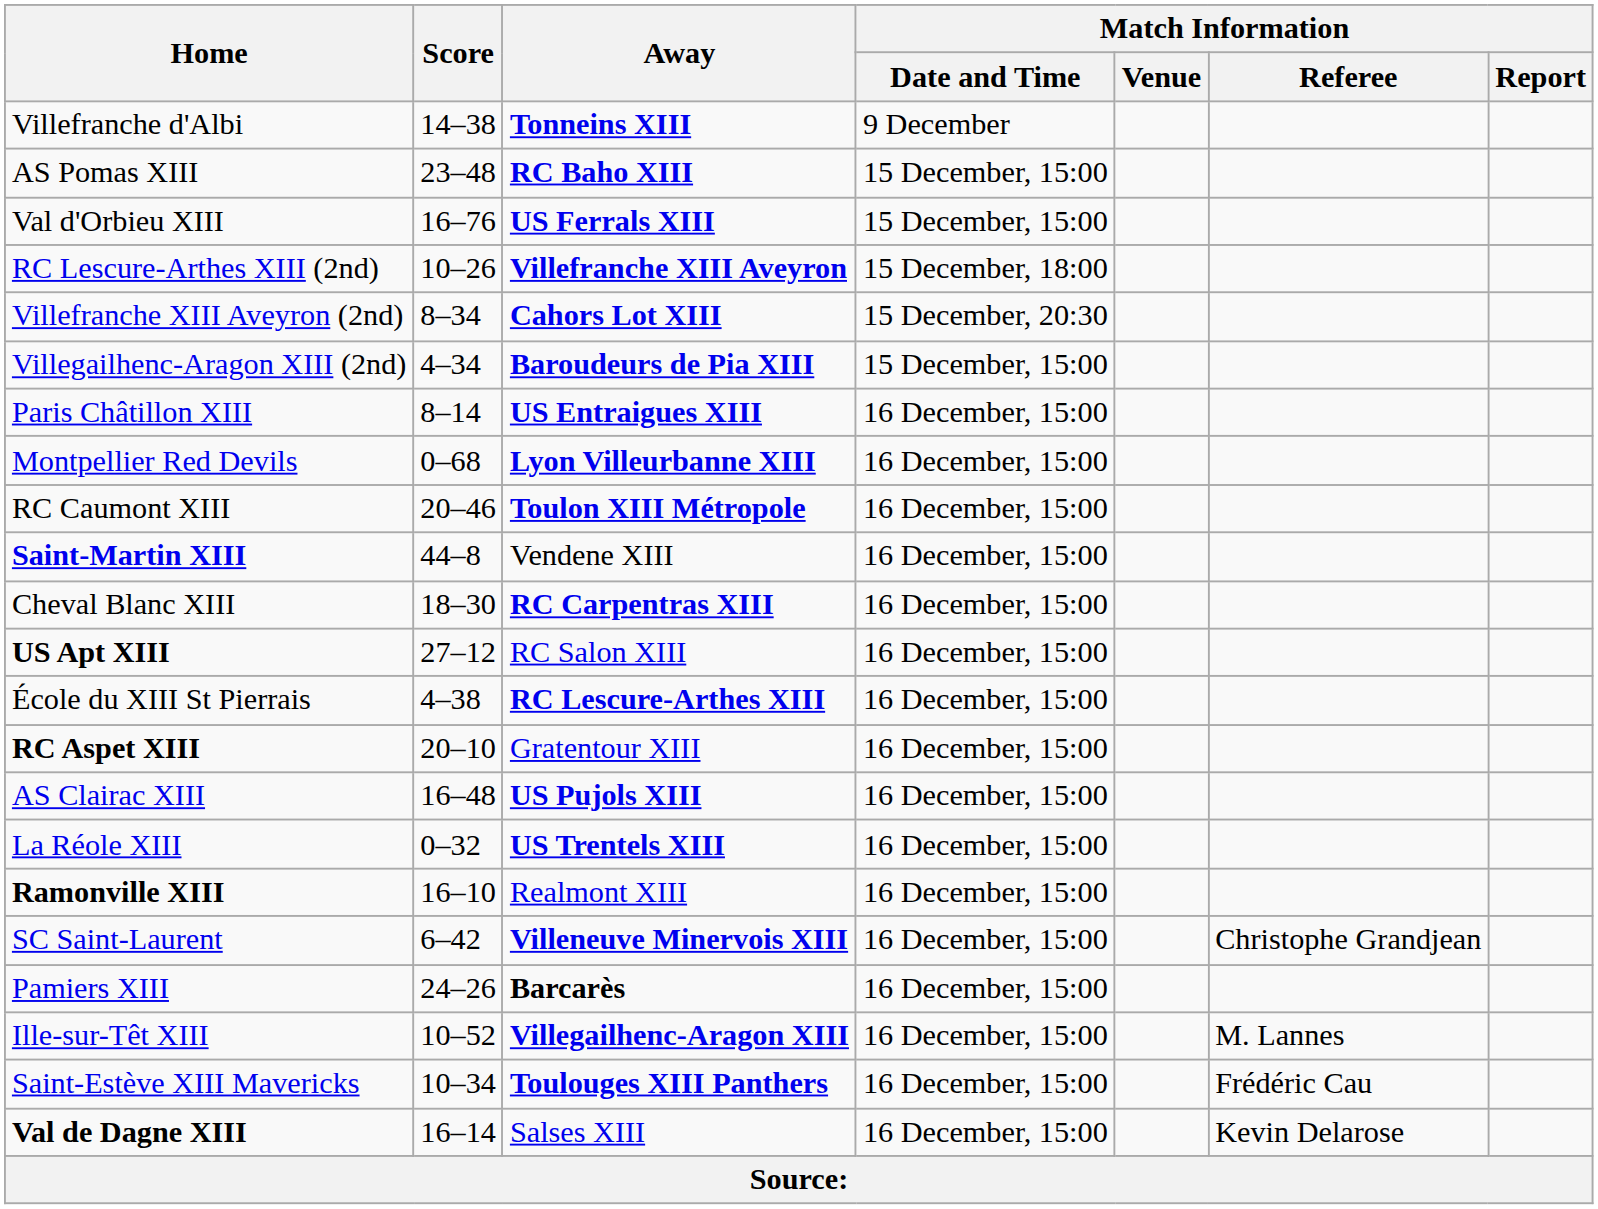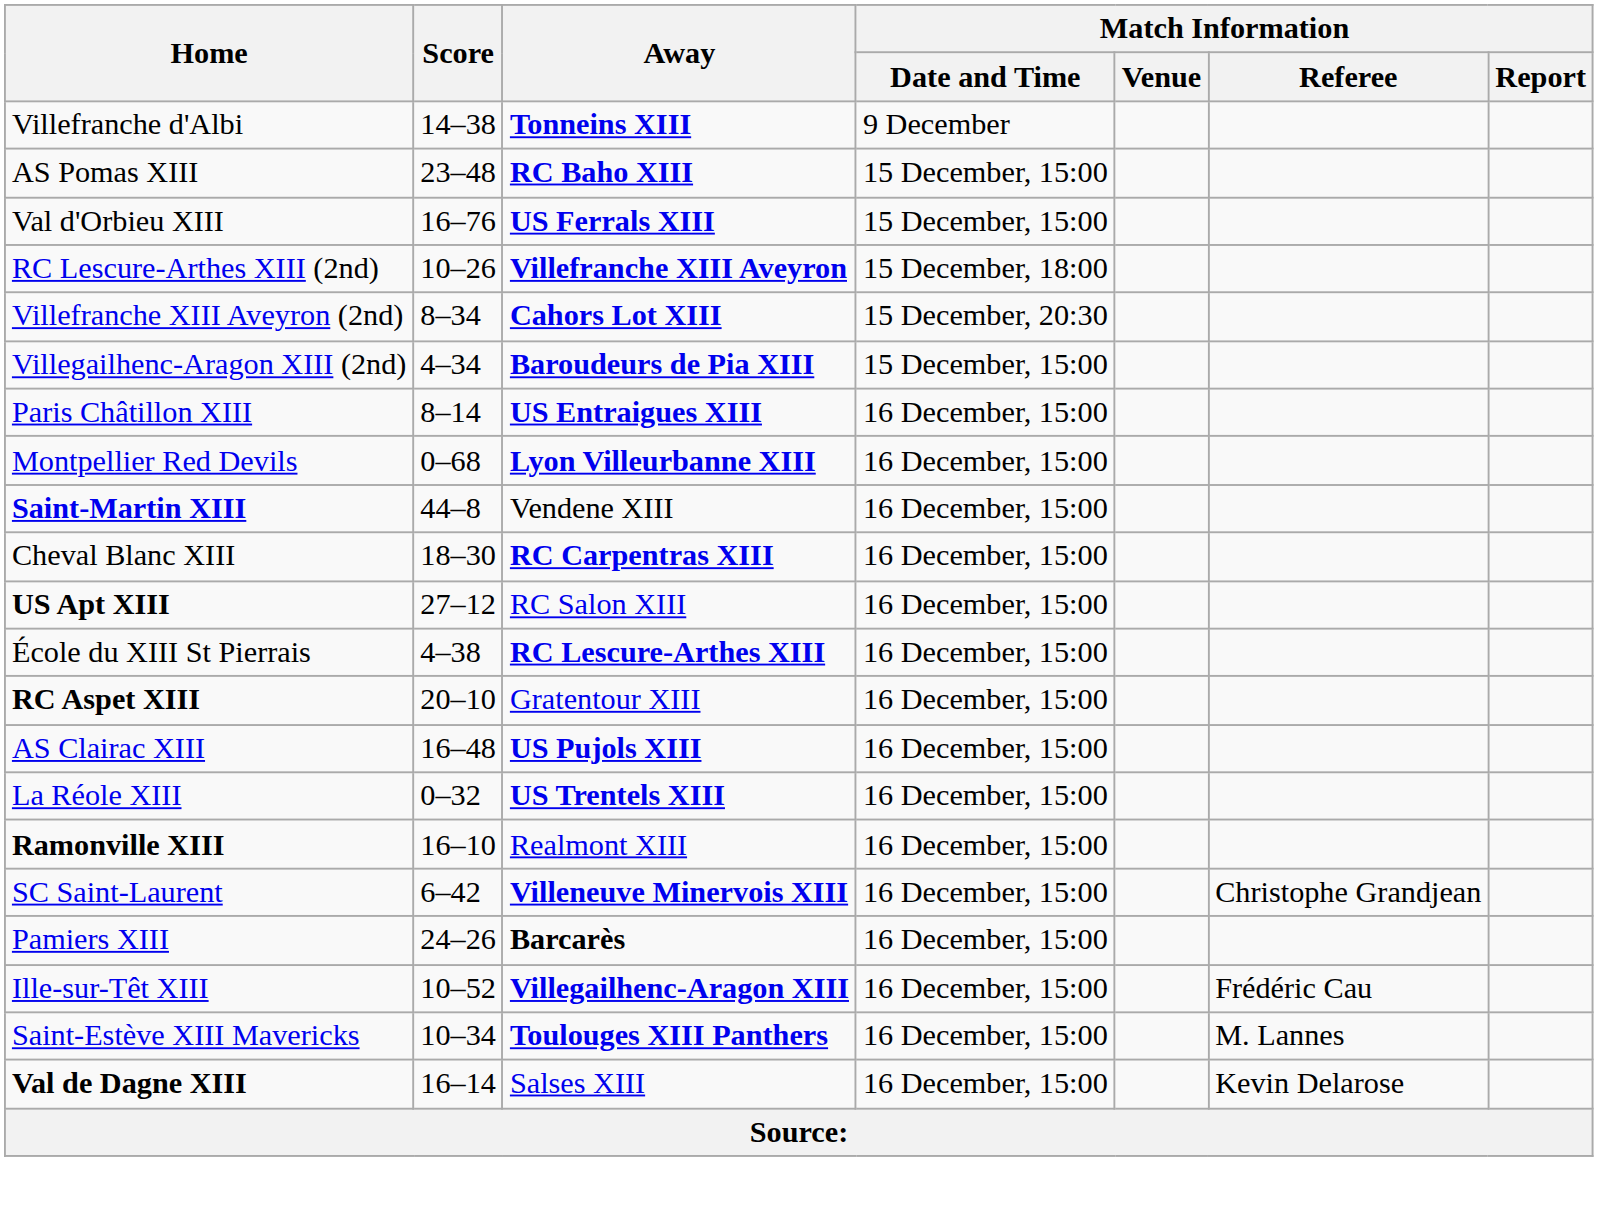- row: RC Caumont XIII | 20–46 | Toulon XIII Métropole | 16 December, 15:00
Ille-sur-Têt XIII | Match Information / Referee: M. Lannes -> Frédéric Cau
Saint-Estève XIII Mavericks | Match Information / Referee: Frédéric Cau -> M. Lannes
